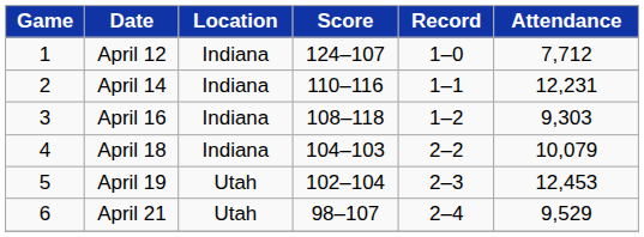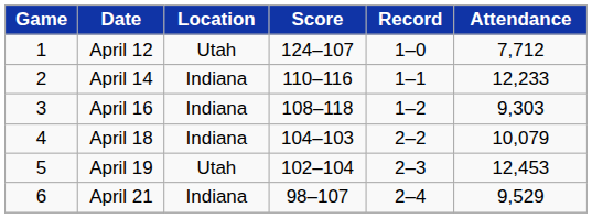April 12 | Location: Indiana -> Utah
April 14 | Attendance: 12,231 -> 12,233
April 21 | Location: Utah -> Indiana
